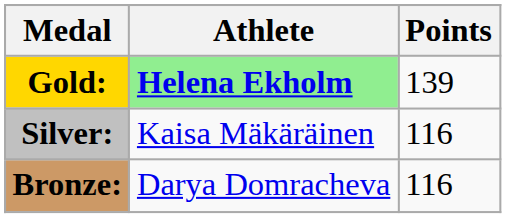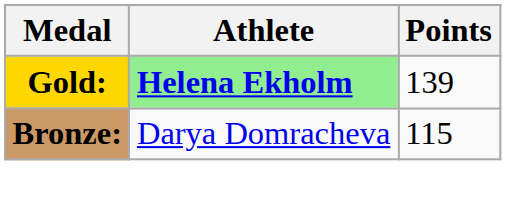- row: Silver: | Kaisa Mäkäräinen | 116
Bronze: | Points: 116 -> 115
